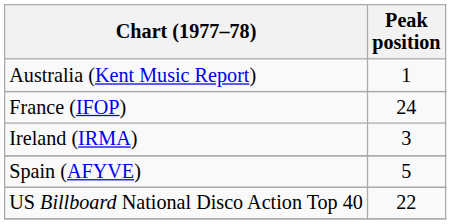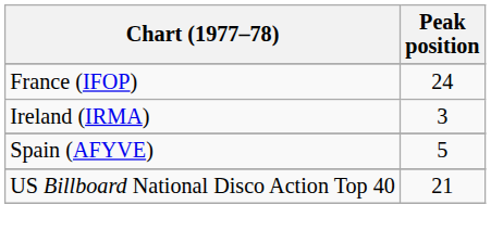- row: Australia (Kent Music Report) | 1
US Billboard National Disco Action Top 40 | Peak position: 22 -> 21
